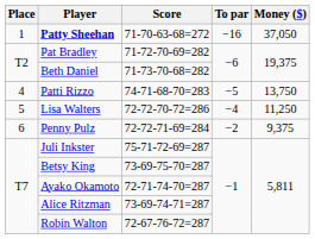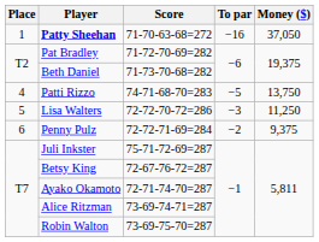Lisa Walters | To par: −4 -> −3
Betsy King | Score: 73-69-75-70=287 -> 72-67-76-72=287
Robin Walton | Score: 72-67-76-72=287 -> 73-69-75-70=287
